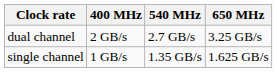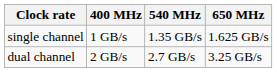rows swapped: single channel <-> dual channel
